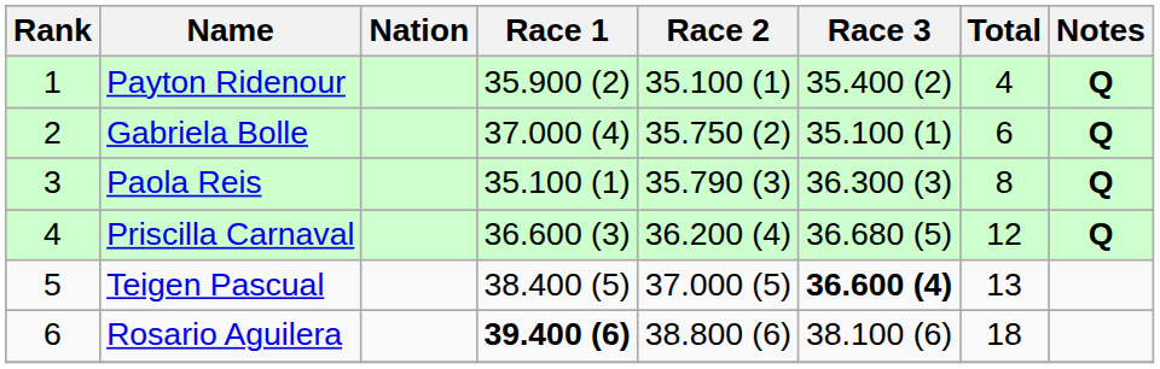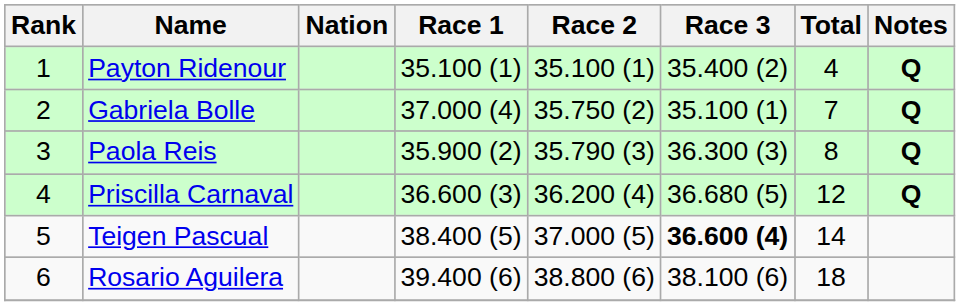Payton Ridenour | Race 1: 35.900 (2) -> 35.100 (1)
Gabriela Bolle | Total: 6 -> 7
Paola Reis | Race 1: 35.100 (1) -> 35.900 (2)
Teigen Pascual | Total: 13 -> 14
Rosario Aguilera | Race 1: bold -> normal
